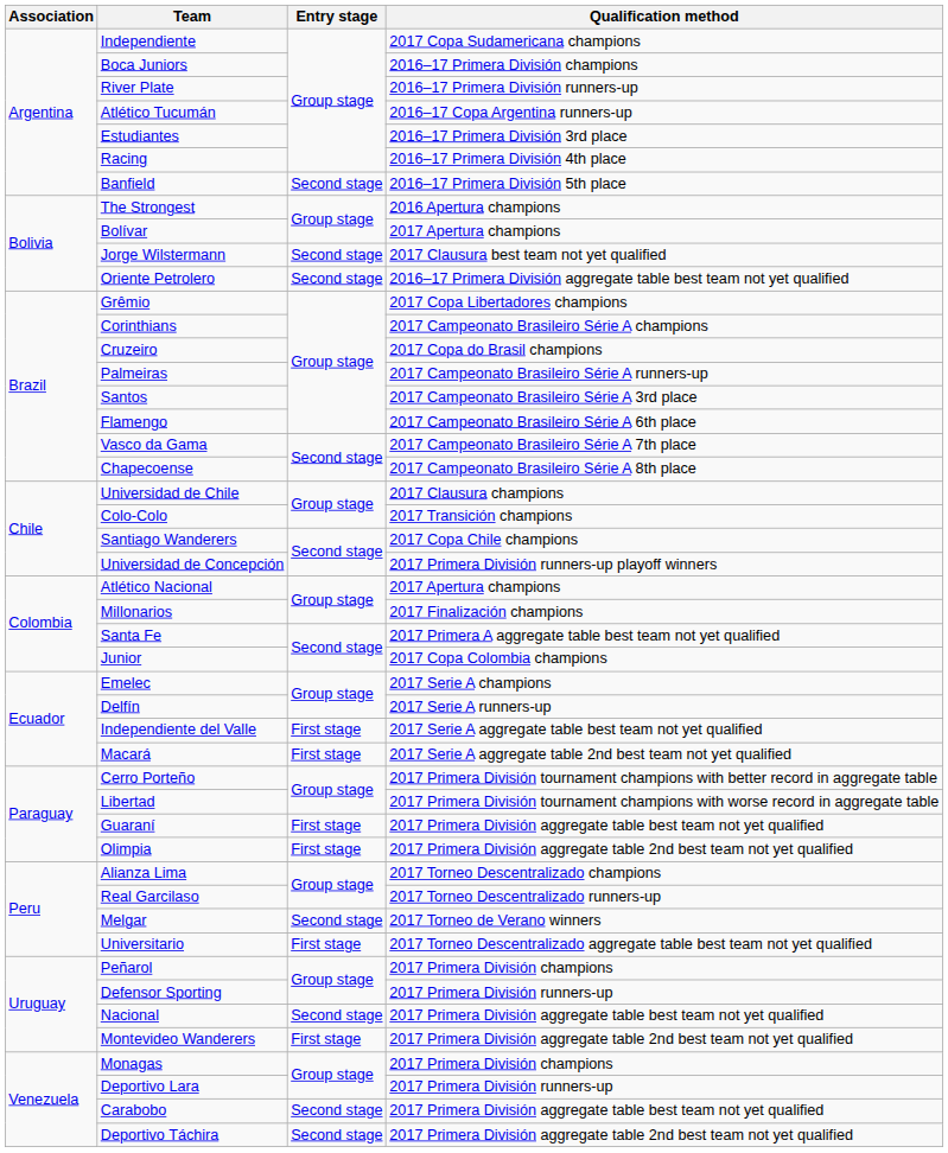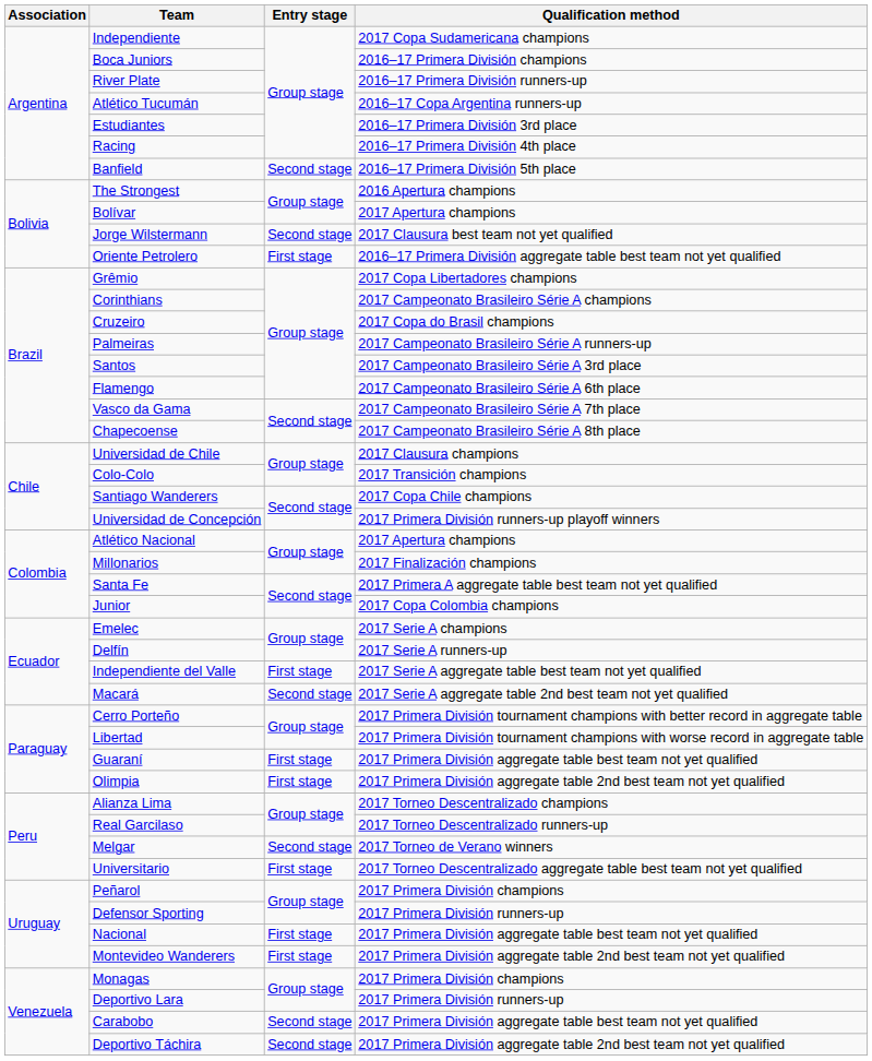Oriente Petrolero | Entry stage: Second stage -> First stage
Macará | Entry stage: First stage -> Second stage
Nacional | Entry stage: Second stage -> First stage
